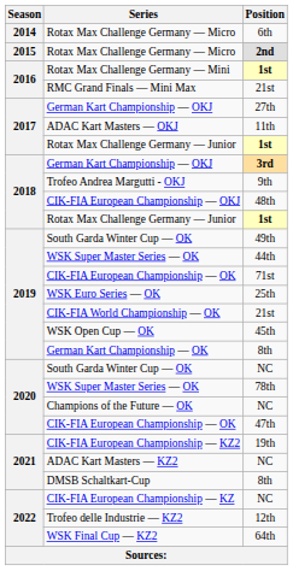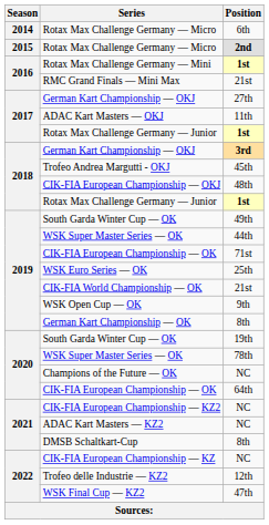Trofeo Andrea Margutti - OKJ | Position: 9th -> 45th
WSK Open Cup — OK | Position: 45th -> 9th
2020 / South Garda Winter Cup — OK | Position: NC -> 19th
2020 / CIK-FIA European Championship — OK | Position: 47th -> 64th
CIK-FIA European Championship — KZ2 | Position: 19th -> NC
WSK Final Cup — KZ2 | Position: 64th -> 47th
